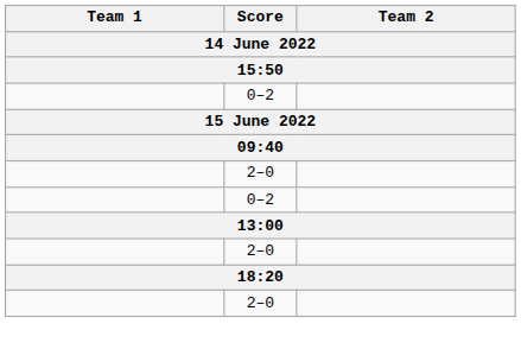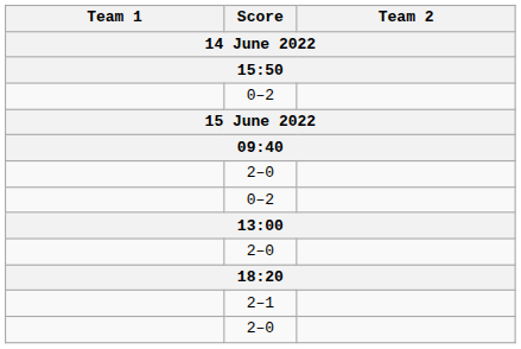+ row: 2–1
